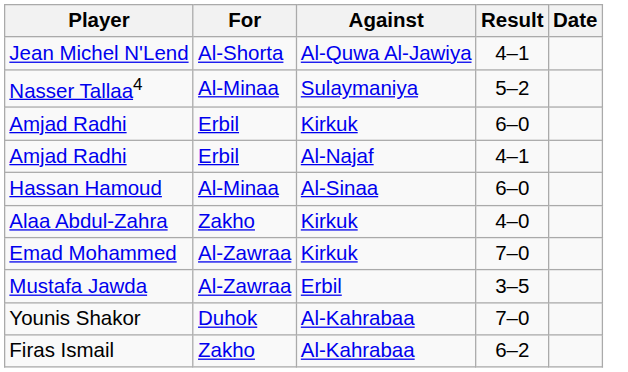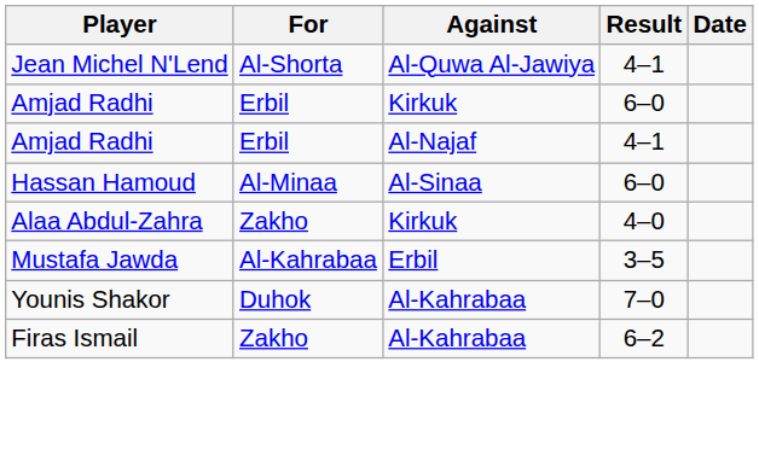- row: Nasser Tallaa4 | Al-Minaa | Sulaymaniya | 5–2
- row: Emad Mohammed | Al-Zawraa | Kirkuk | 7–0
Mustafa Jawda | For: Al-Zawraa -> Al-Kahrabaa
